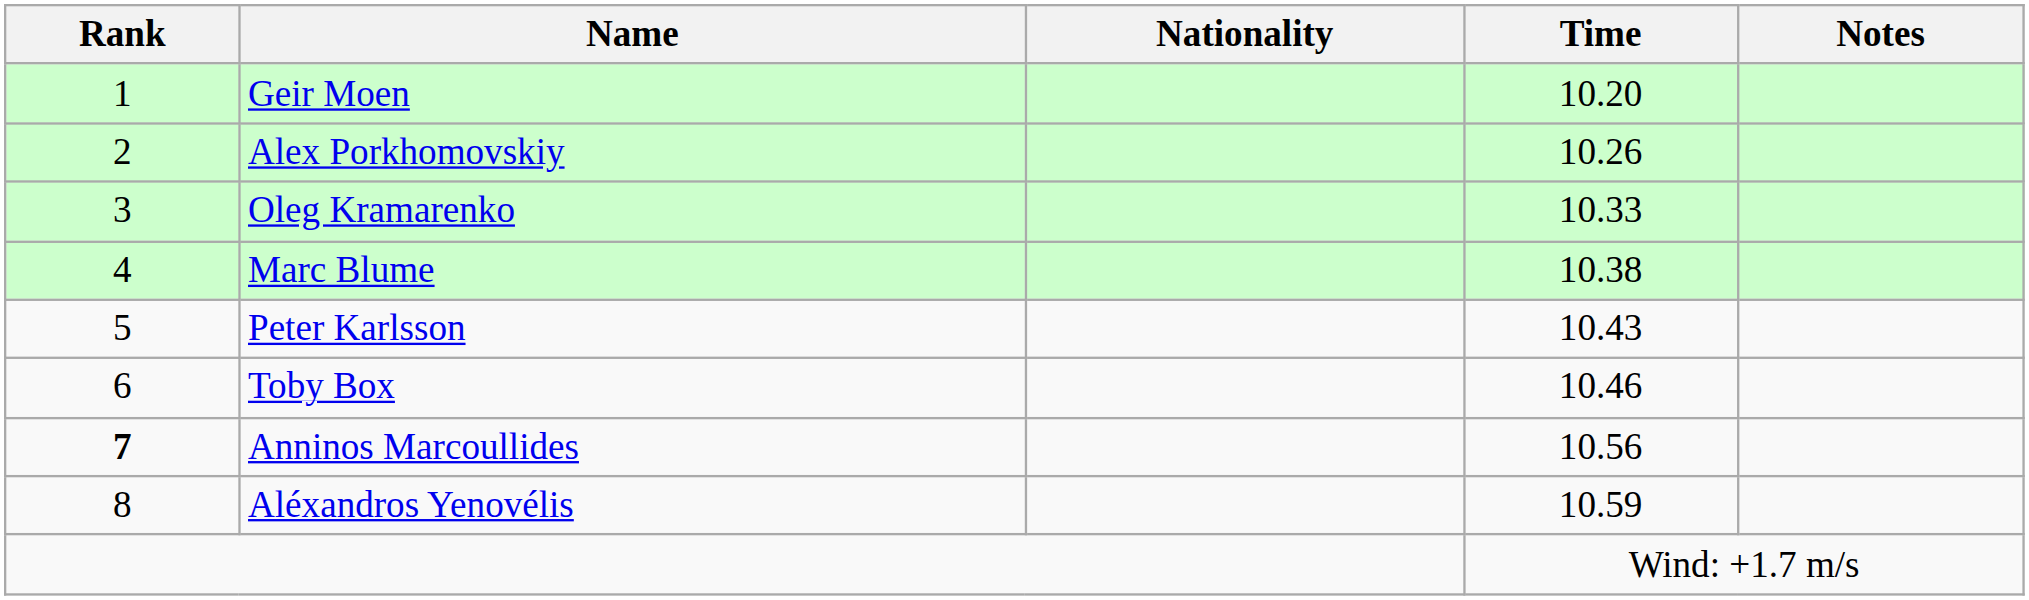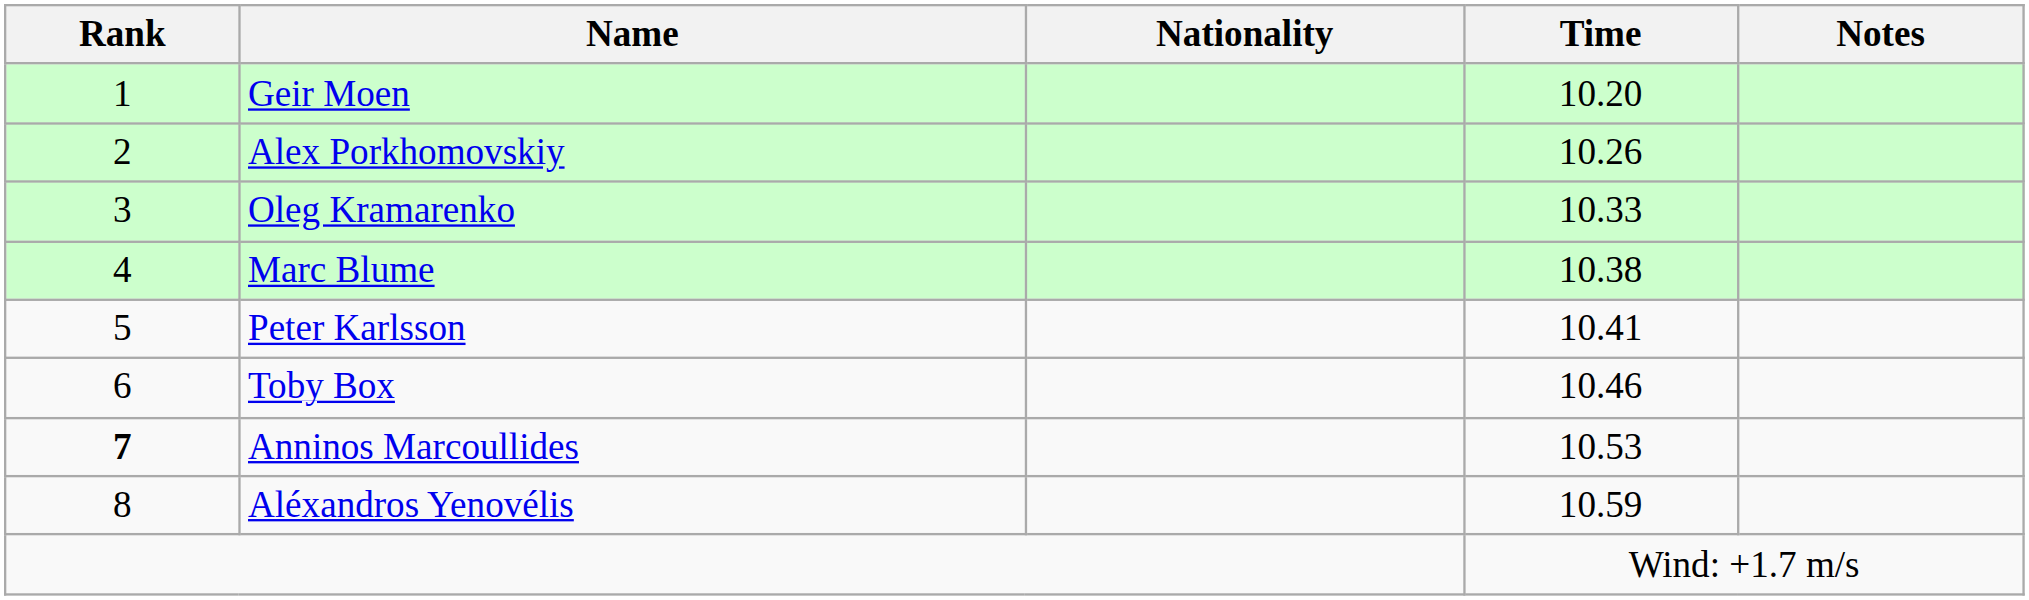Peter Karlsson | Time: 10.43 -> 10.41
Anninos Marcoullides | Time: 10.56 -> 10.53
